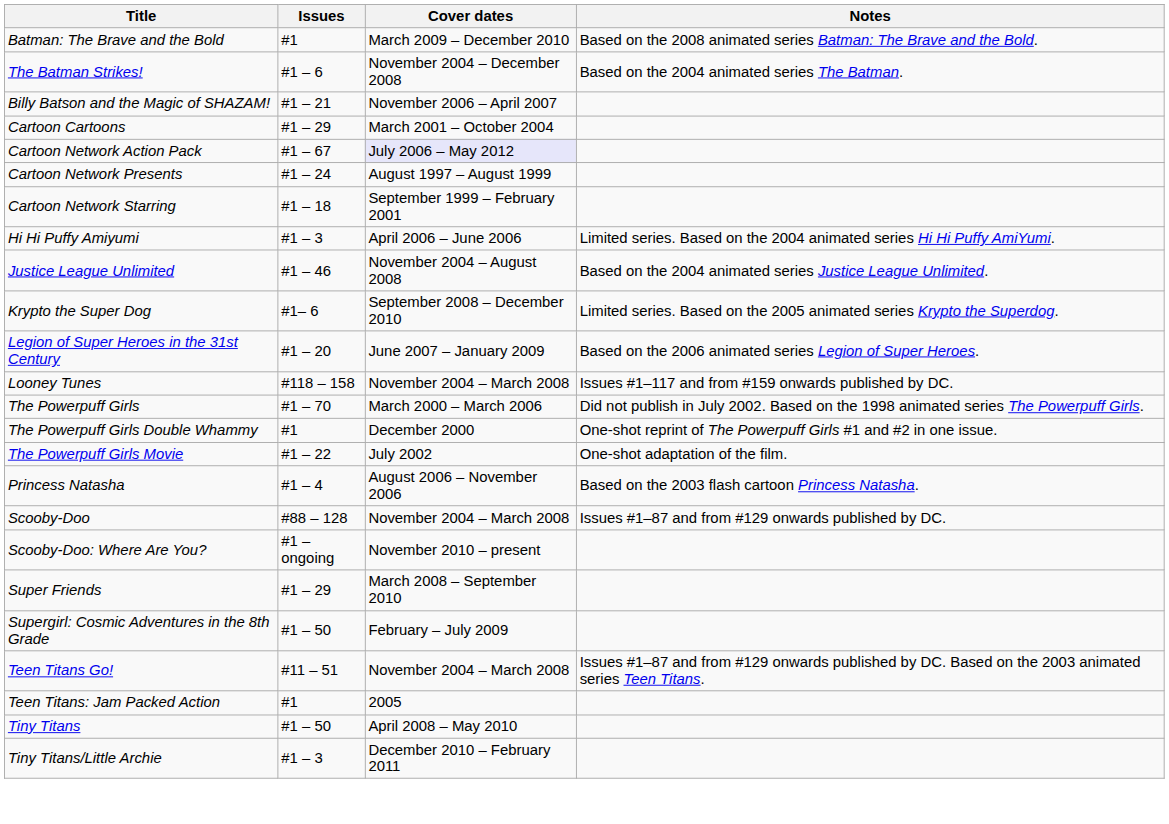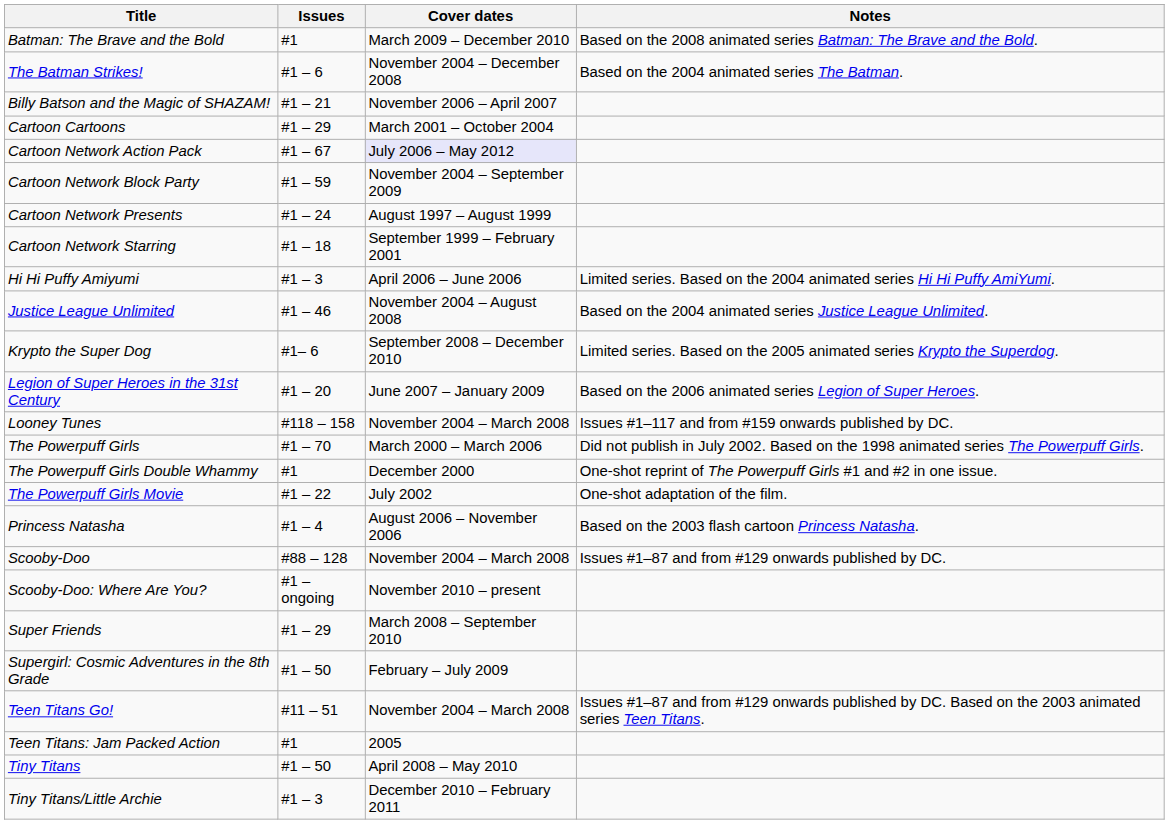+ row: Cartoon Network Block Party | #1 – 59 | November 2004 – September 2009
